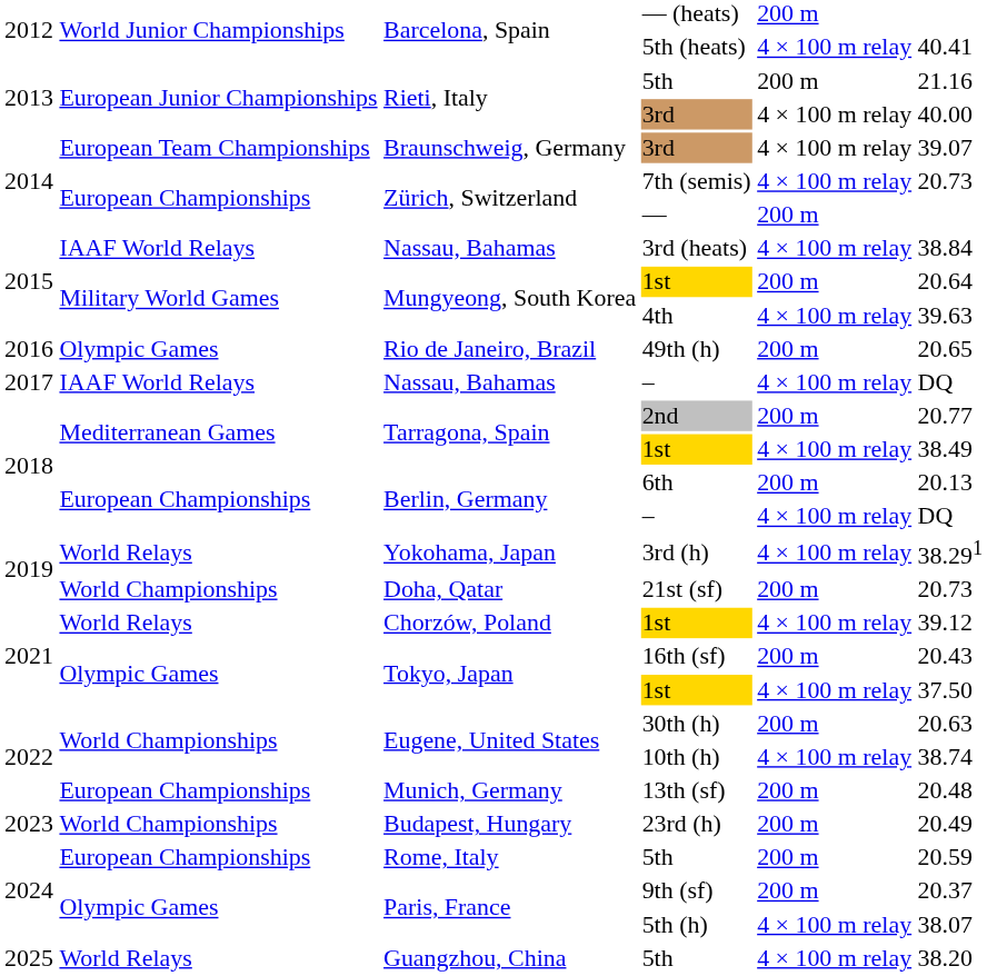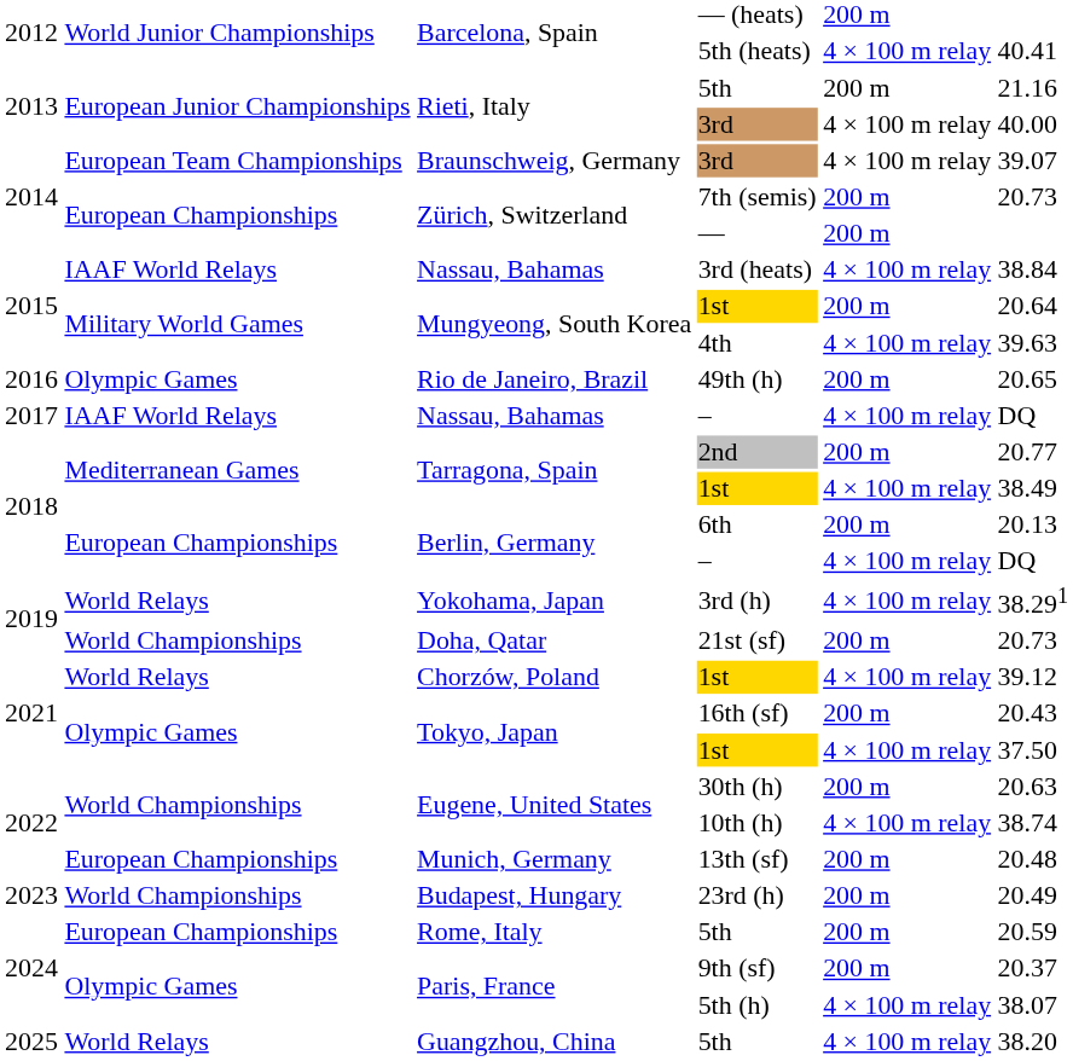7th (semis) | column 5: 4 × 100 m relay -> 200 m
